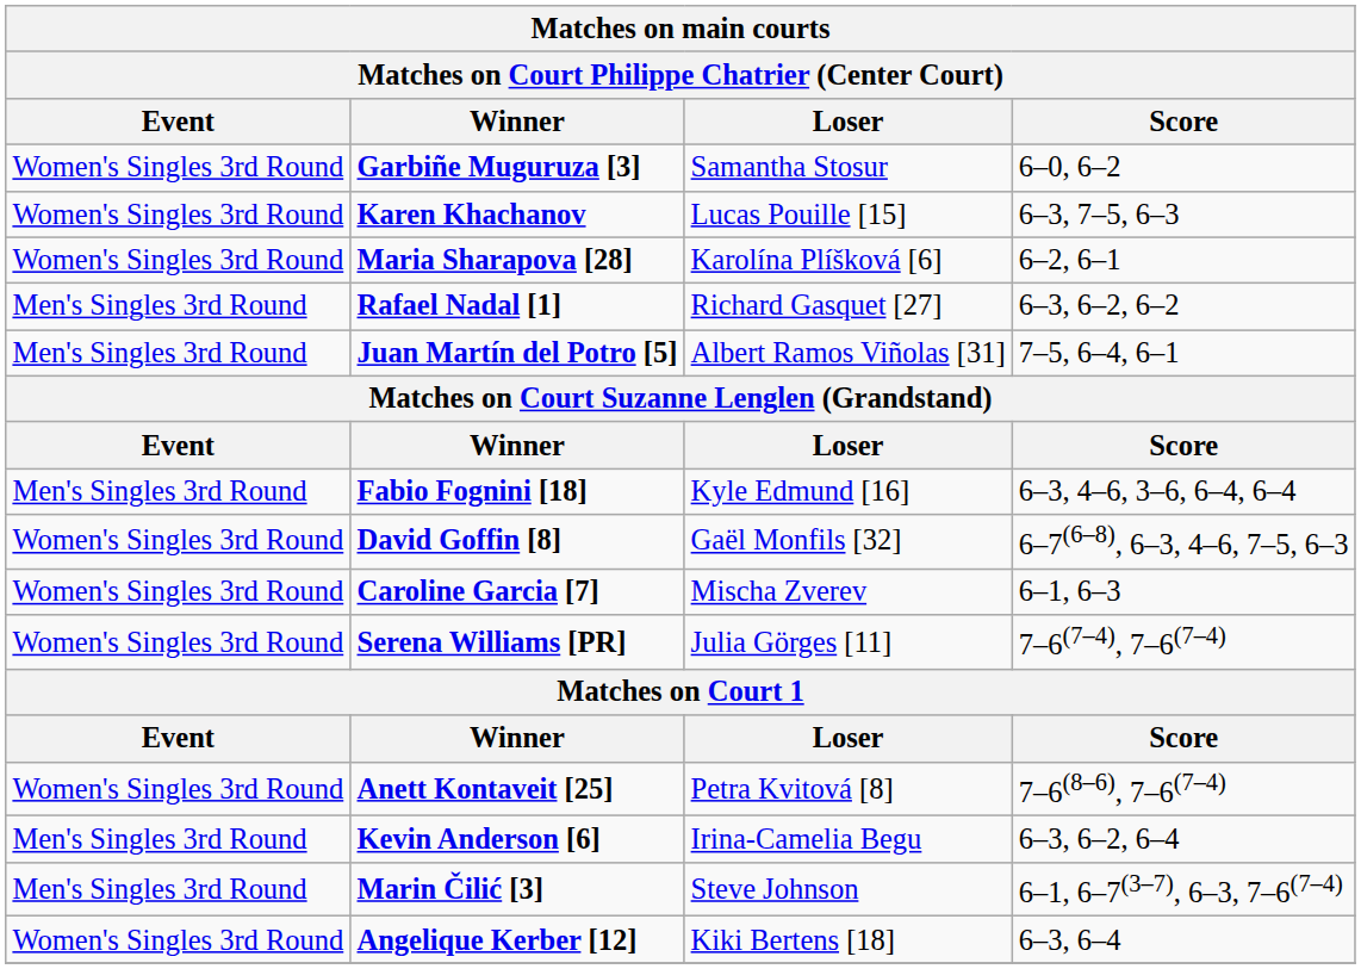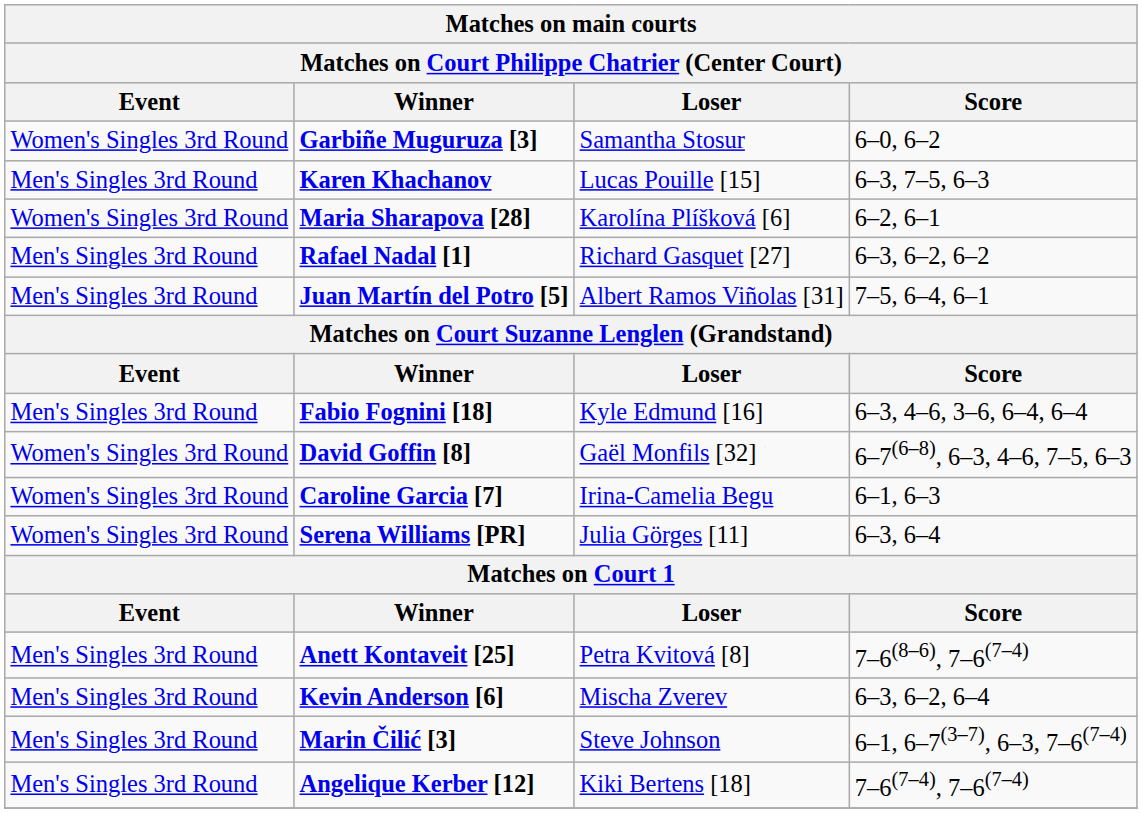Karen Khachanov | Event: Women's Singles 3rd Round -> Men's Singles 3rd Round
Caroline Garcia [7] | Loser: Mischa Zverev -> Irina-Camelia Begu
Serena Williams [PR] | Score: 7–6(7–4), 7–6(7–4) -> 6–3, 6–4
Anett Kontaveit [25] | Event: Women's Singles 3rd Round -> Men's Singles 3rd Round
Kevin Anderson [6] | Loser: Irina-Camelia Begu -> Mischa Zverev
Angelique Kerber [12] | Event: Women's Singles 3rd Round -> Men's Singles 3rd Round
Angelique Kerber [12] | Score: 6–3, 6–4 -> 7–6(7–4), 7–6(7–4)
